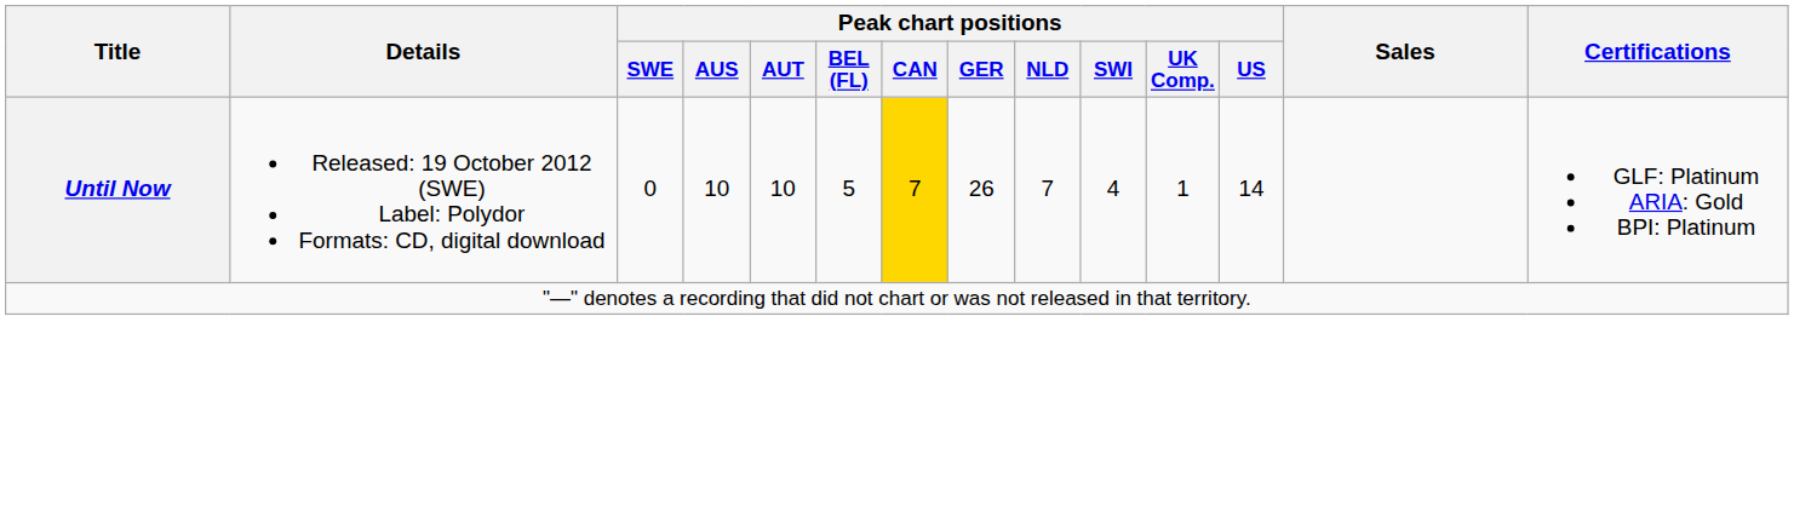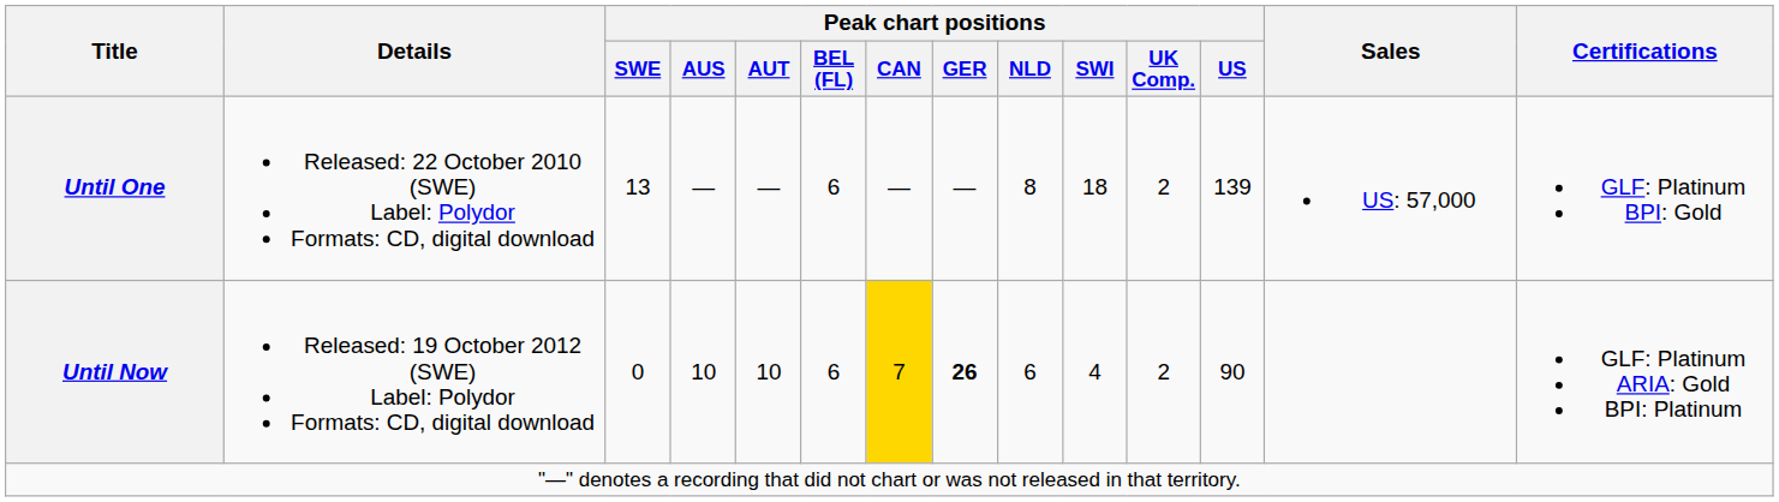+ row: Until One | Released: 22 October 2010 (SWE) Label: Polydor Formats: CD, digital download | 13 | — | — | 6 | — | — | 8 | 18 | 2 | 139 | US: 57,000 | GLF: Platinum BPI: Gold
Until Now | Peak chart positions / BEL (FL): 5 -> 6
Until Now | Peak chart positions / GER: normal -> bold
Until Now | Peak chart positions / NLD: 7 -> 6
Until Now | Peak chart positions / UK Comp.: 1 -> 2
Until Now | Peak chart positions / US: 14 -> 90
